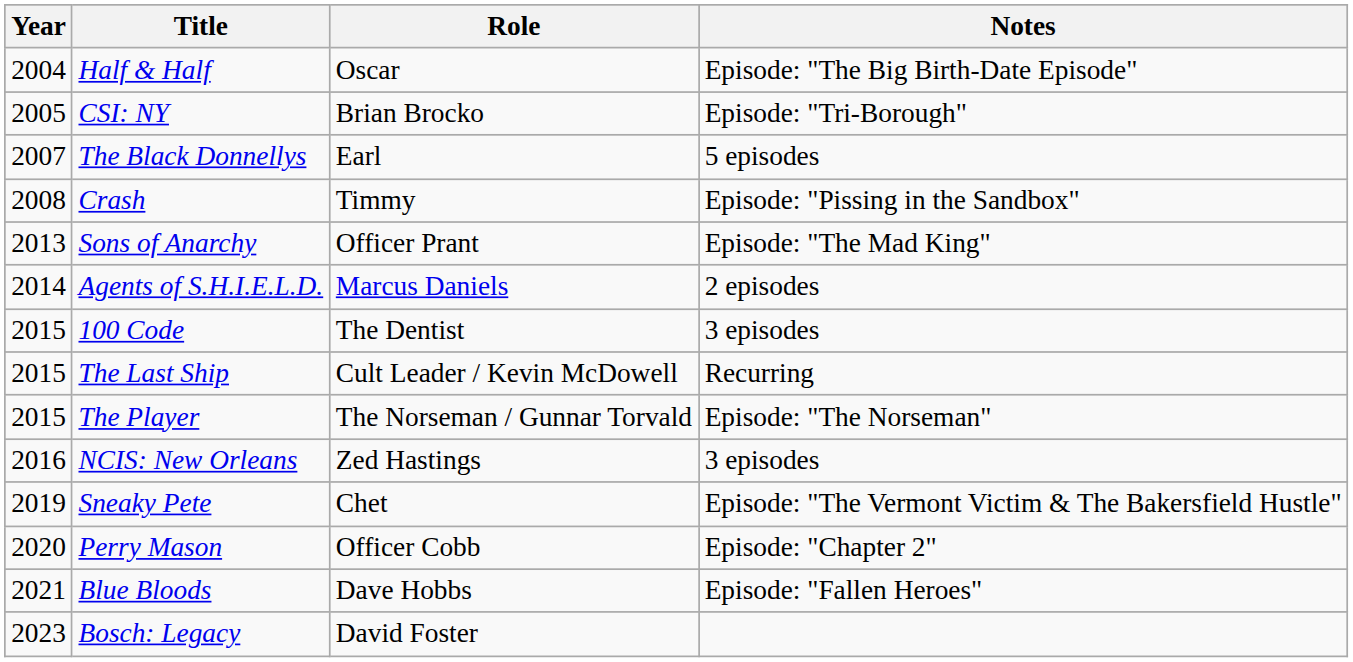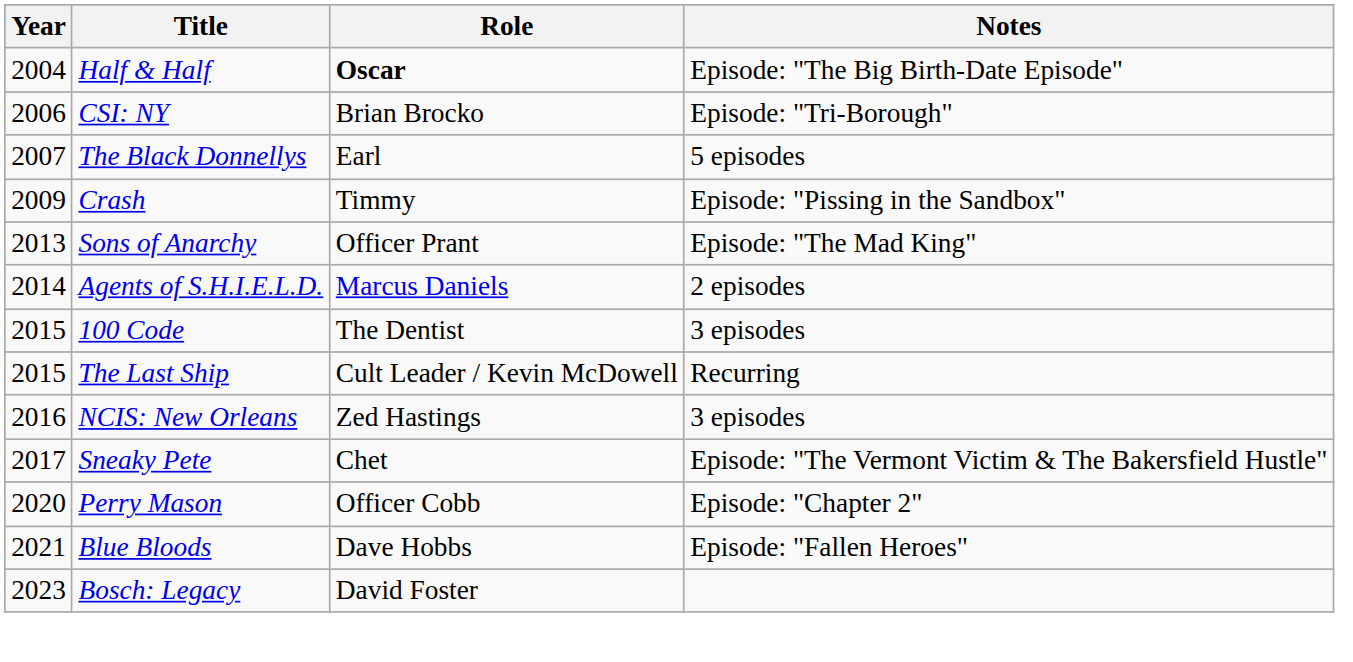Half & Half | Role: normal -> bold
CSI: NY | Year: 2005 -> 2006
Crash | Year: 2008 -> 2009
- row: 2015 | The Player | The Norseman / Gunnar Torvald | Episode: "The Norseman"
Sneaky Pete | Year: 2019 -> 2017
